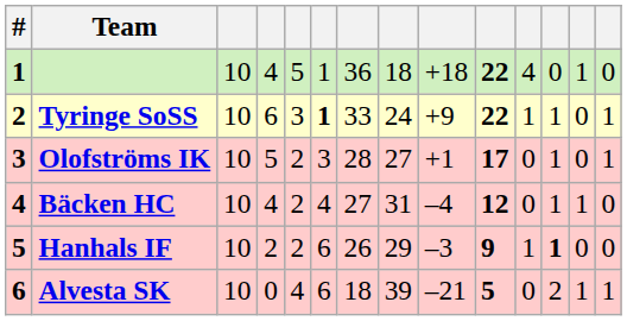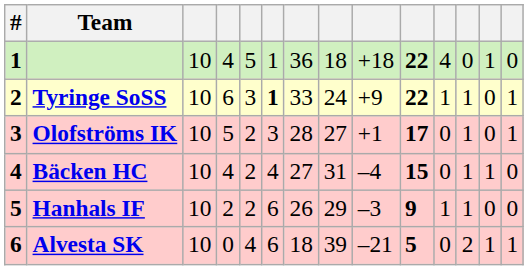Bäcken HC | column 10: 12 -> 15
Hanhals IF | column 12: bold -> normal
